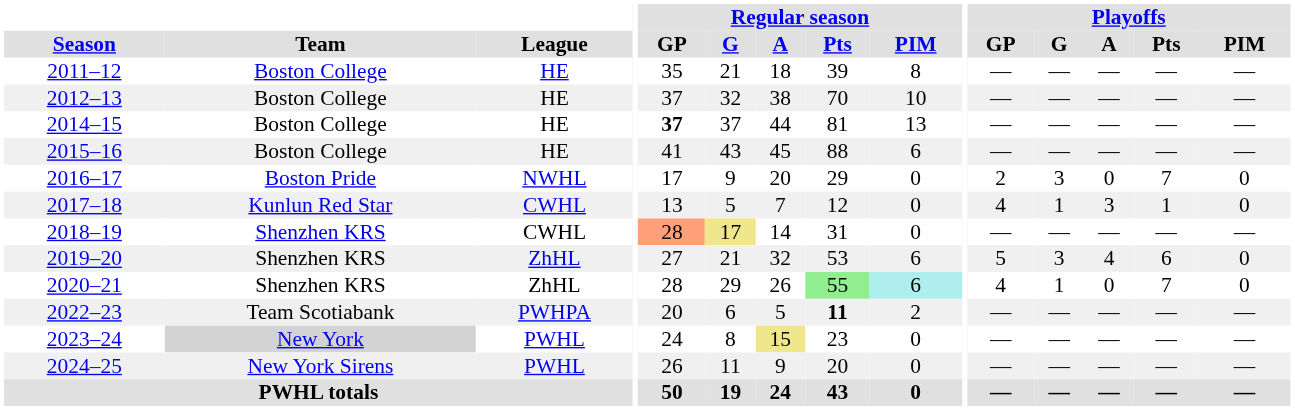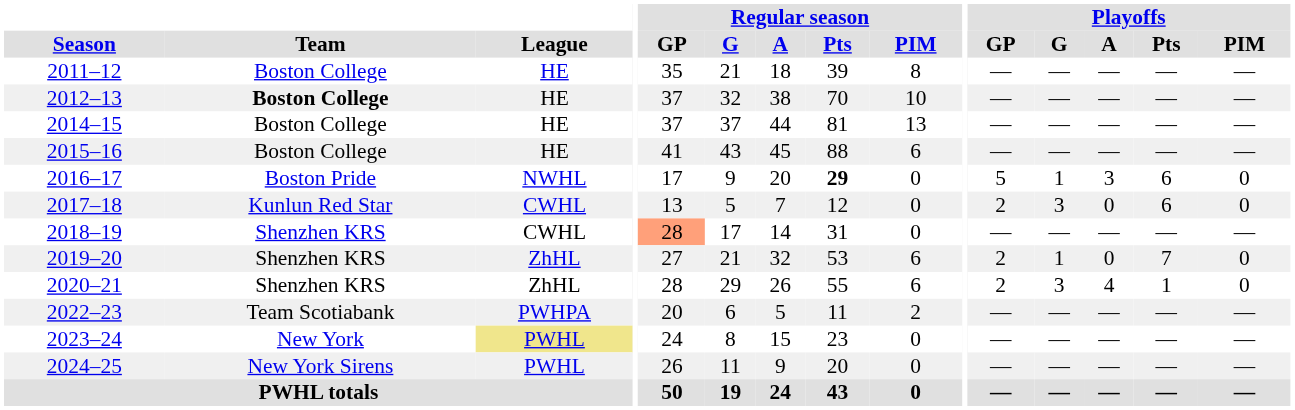2012–13 | Team: normal -> bold
2014–15 | Regular season / GP: bold -> normal
2016–17 | Regular season / Pts: normal -> bold
2016–17 | Playoffs / GP: 2 -> 5
2016–17 | Playoffs / G: 3 -> 1
2016–17 | Playoffs / A: 0 -> 3
2016–17 | Playoffs / Pts: 7 -> 6
2017–18 | Playoffs / GP: 4 -> 2
2017–18 | Playoffs / G: 1 -> 3
2017–18 | Playoffs / A: 3 -> 0
2017–18 | Playoffs / Pts: 1 -> 6
2018–19 | Regular season / G: khaki background -> no background
2019–20 | Playoffs / GP: 5 -> 2
2019–20 | Playoffs / G: 3 -> 1
2019–20 | Playoffs / A: 4 -> 0
2019–20 | Playoffs / Pts: 6 -> 7
2020–21 | Regular season / Pts: lightgreen background -> no background
2020–21 | Regular season / PIM: paleturquoise background -> no background
2020–21 | Playoffs / GP: 4 -> 2
2020–21 | Playoffs / G: 1 -> 3
2020–21 | Playoffs / A: 0 -> 4
2020–21 | Playoffs / Pts: 7 -> 1
2022–23 | Regular season / Pts: bold -> normal
2023–24 | Team: lightgrey background -> no background
2023–24 | League: no background -> khaki background
2023–24 | Regular season / A: khaki background -> no background
